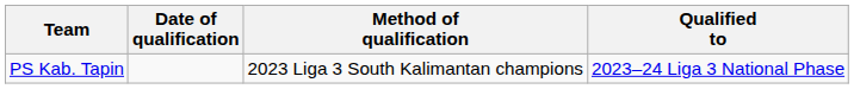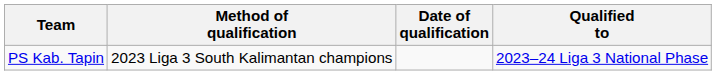columns swapped: Method of qualification <-> Date of qualification
